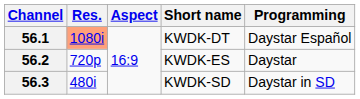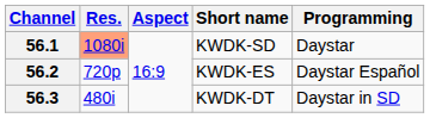56.1 | Short name: KWDK-DT -> KWDK-SD
56.1 | Programming: Daystar Español -> Daystar
56.2 | Programming: Daystar -> Daystar Español
56.3 | Short name: KWDK-SD -> KWDK-DT
